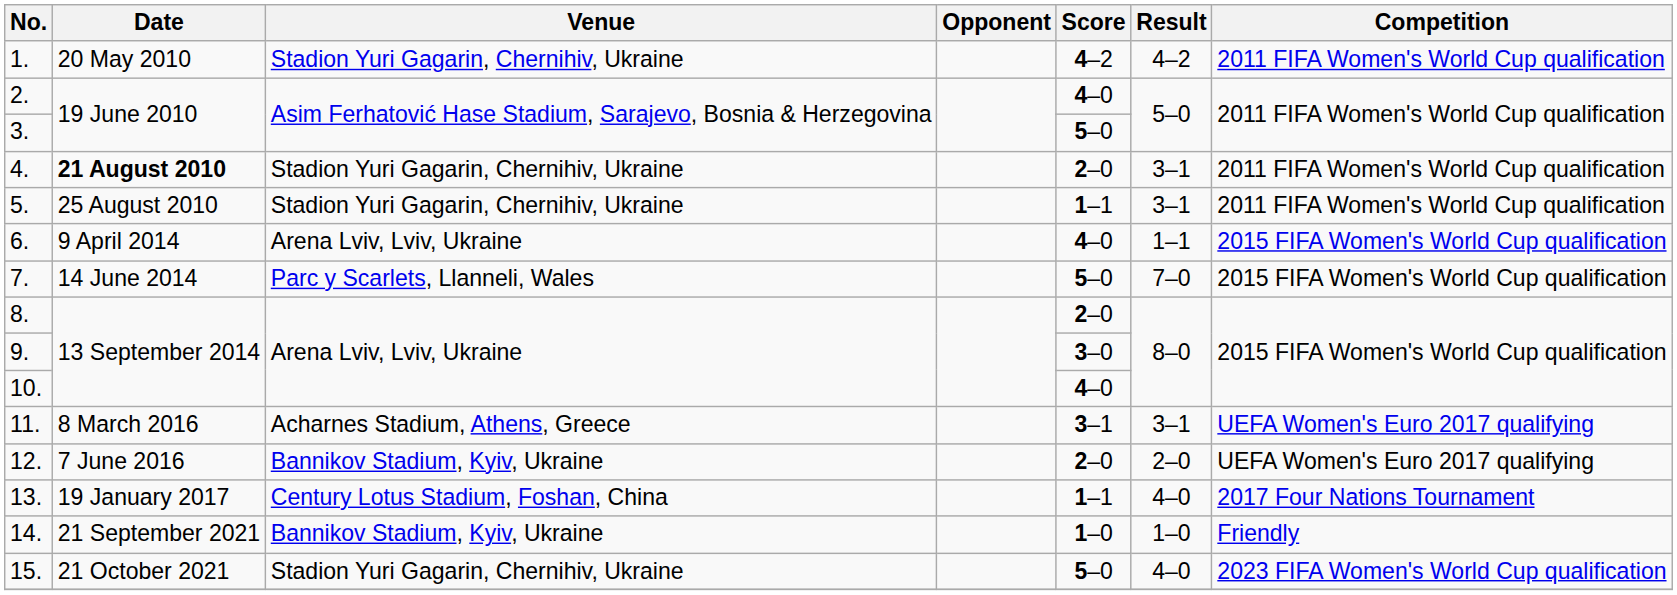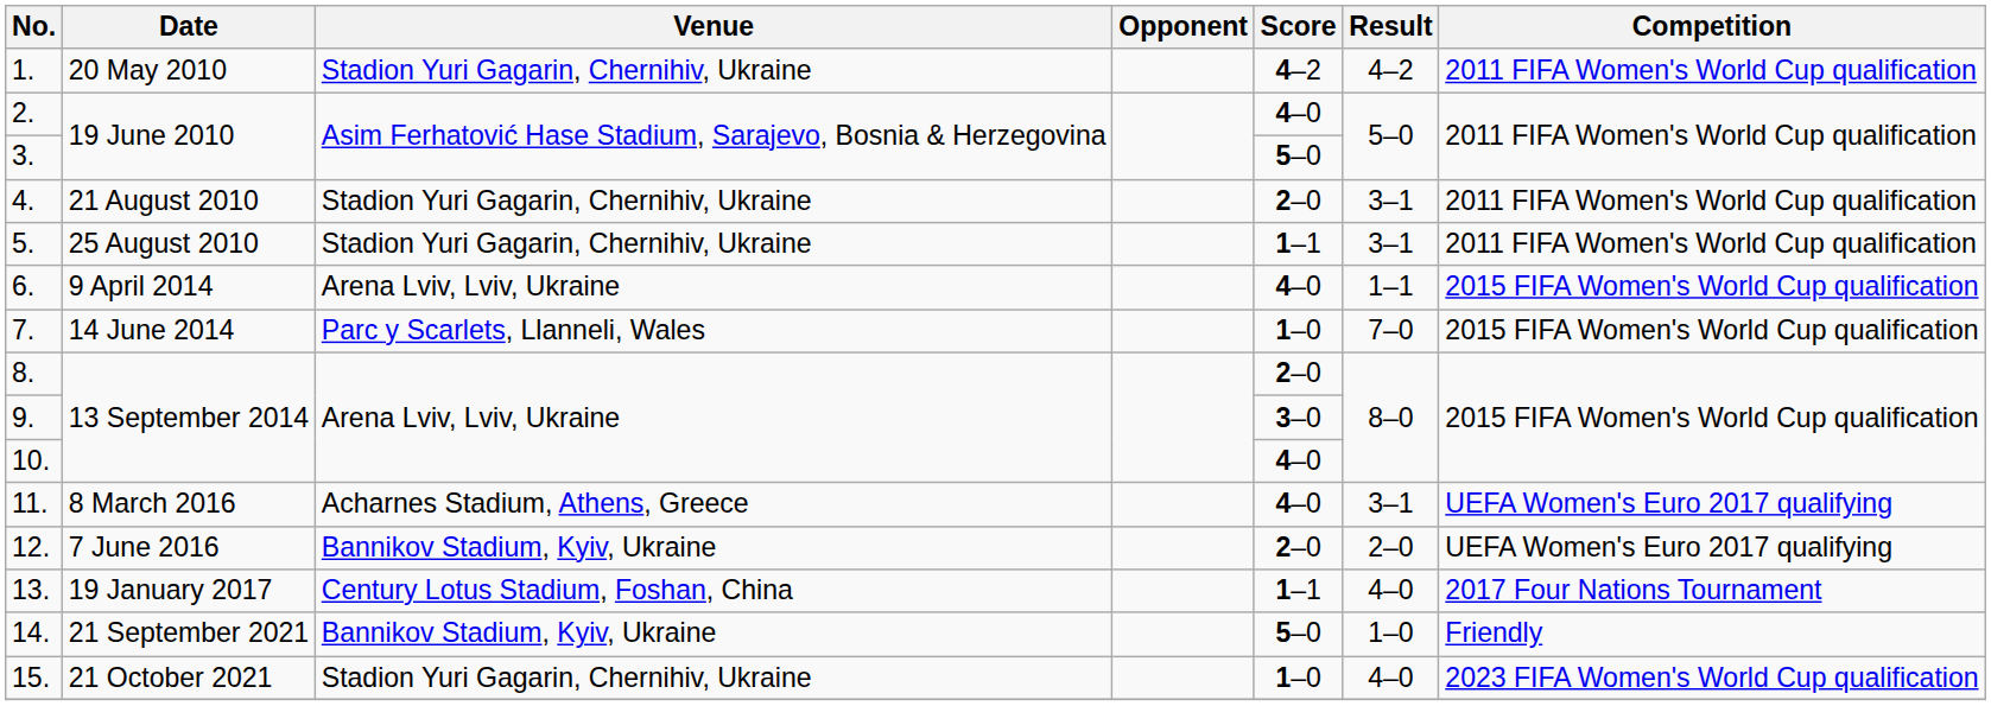4. | Date: bold -> normal
7. | Score: 5–0 -> 1–0
11. | Score: 3–1 -> 4–0
14. | Score: 1–0 -> 5–0
15. | Score: 5–0 -> 1–0
